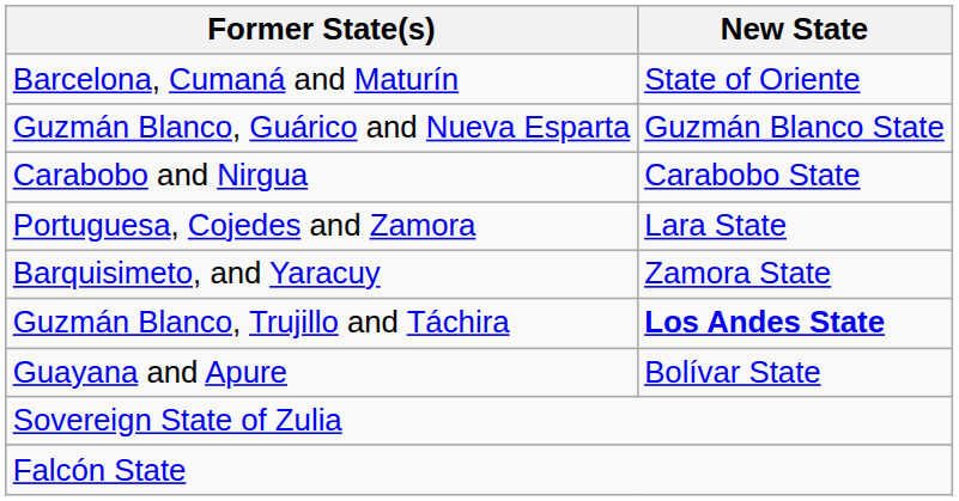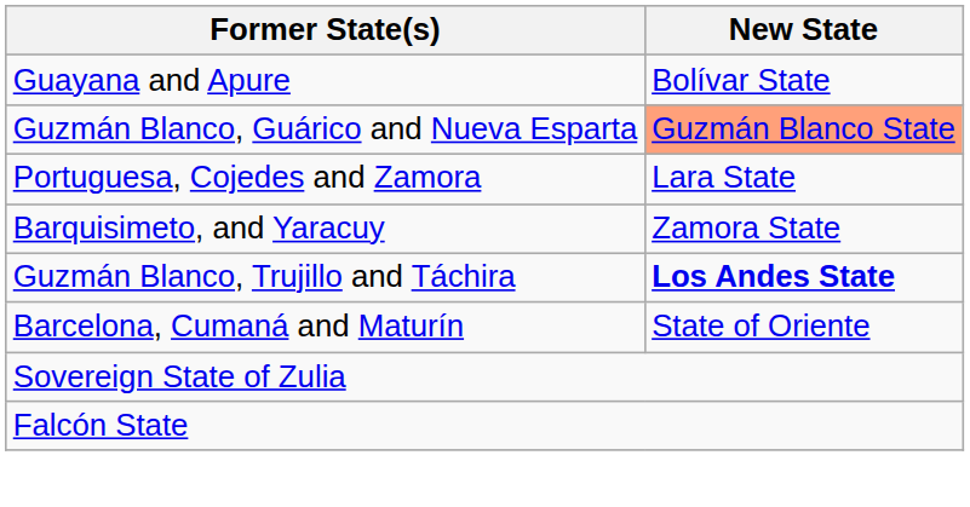rows swapped: Barcelona, Cumaná and Maturín <-> Guayana and Apure
Guzmán Blanco, Guárico and Nueva Esparta | New State: no background -> lightsalmon background
- row: Carabobo and Nirgua | Carabobo State
